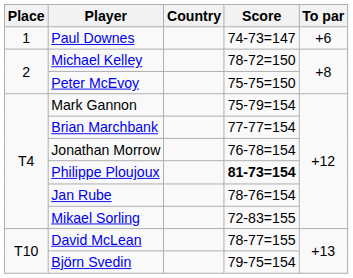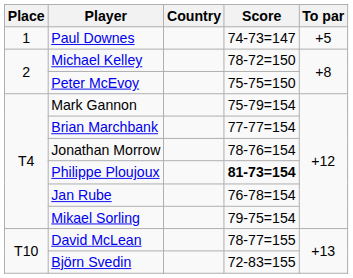Paul Downes | To par: +6 -> +5
Jonathan Morrow | Score: 76-78=154 -> 78-76=154
Jan Rube | Score: 78-76=154 -> 76-78=154
Mikael Sorling | Score: 72-83=155 -> 79-75=154
Björn Svedin | Score: 79-75=154 -> 72-83=155
